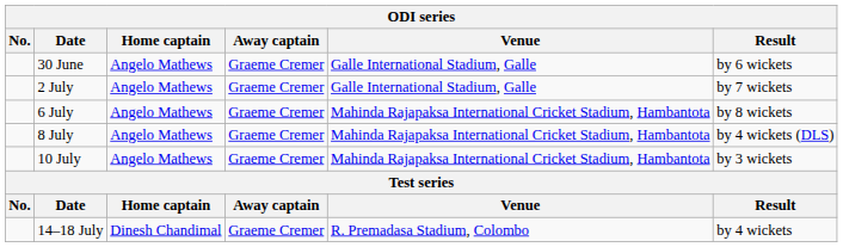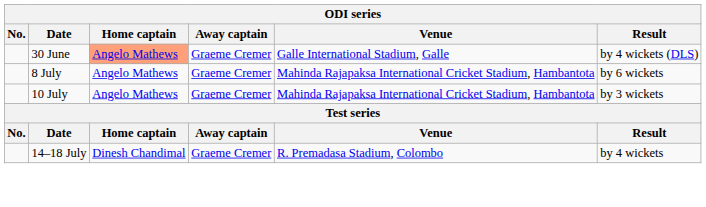30 June | Home captain: no background -> lightsalmon background
30 June | Result: by 6 wickets -> by 4 wickets (DLS)
- row: 2 July | Angelo Mathews | Graeme Cremer | Galle International Stadium, Galle | by 7 wickets
- row: 6 July | Angelo Mathews | Graeme Cremer | Mahinda Rajapaksa International Cricket Stadium, Hambantota | by 8 wickets
8 July | Result: by 4 wickets (DLS) -> by 6 wickets
